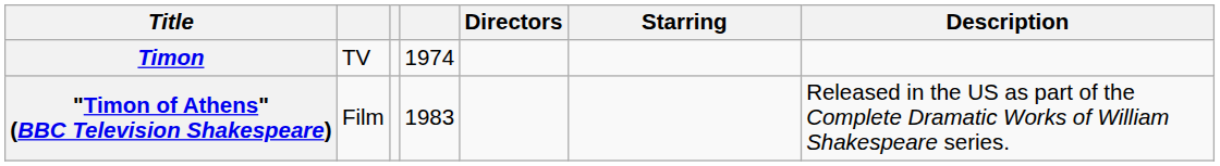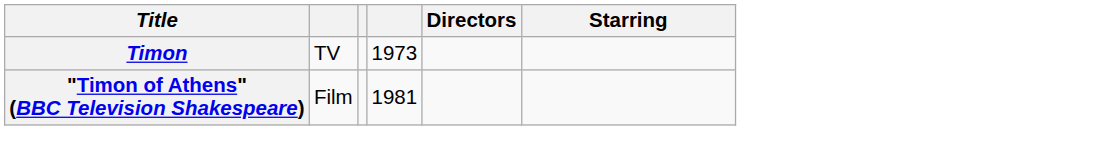- column: Description | Released in the US as part of the Complete Dramatic Works of William Shakespeare series.
Timon | column 4: 1974 -> 1973
"Timon of Athens" (BBC Television Shakespeare) | column 4: 1983 -> 1981
